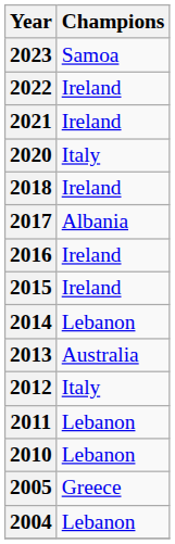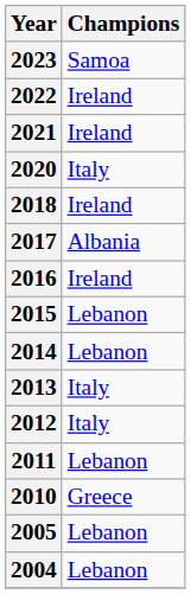2015 | Champions: Ireland -> Lebanon
2013 | Champions: Australia -> Italy
2010 | Champions: Lebanon -> Greece
2005 | Champions: Greece -> Lebanon
